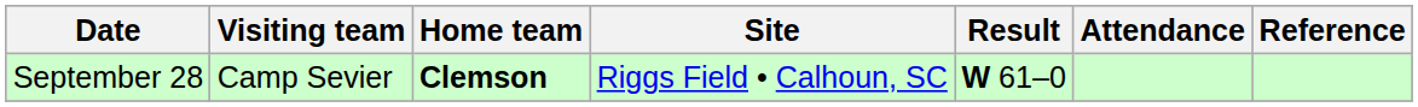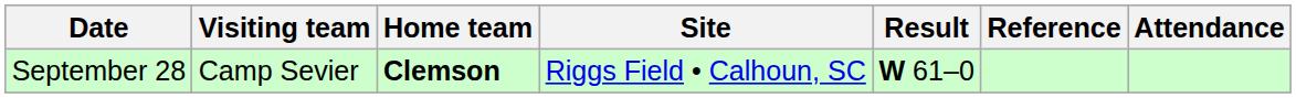columns swapped: Attendance <-> Reference
